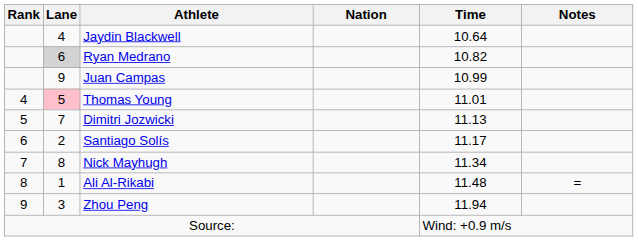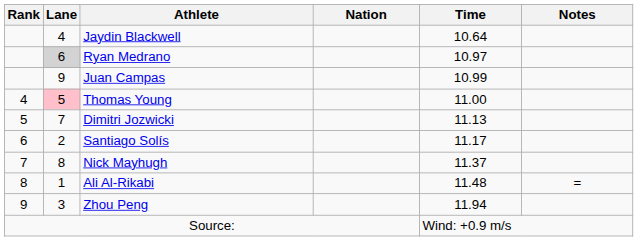Ryan Medrano | Time: 10.82 -> 10.97
Thomas Young | Time: 11.01 -> 11.00
Nick Mayhugh | Time: 11.34 -> 11.37
